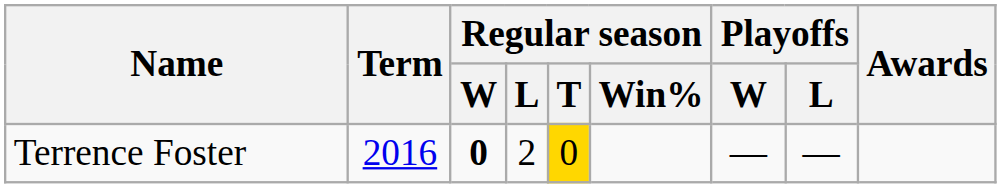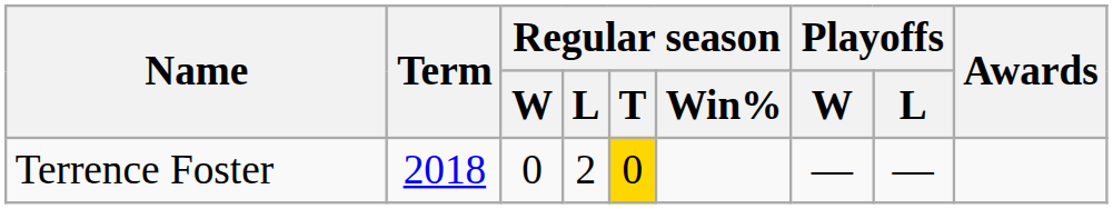Terrence Foster | Term: 2016 -> 2018
Terrence Foster | Regular season / W: bold -> normal
